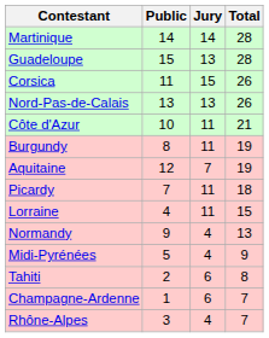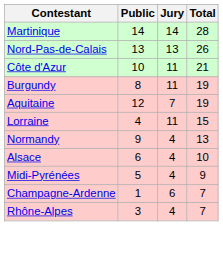- row: Guadeloupe | 15 | 13 | 28
- row: Corsica | 11 | 15 | 26
- row: Picardy | 7 | 11 | 18
+ row: Alsace | 6 | 4 | 10
- row: Tahiti | 2 | 6 | 8
